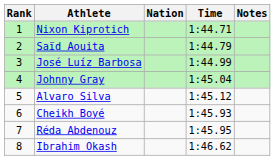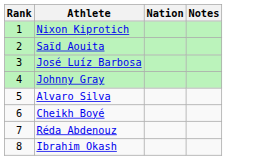- column: Time | 1:44.71 | 1:44.79 | 1:44.99 | 1:45.04 | 1:45.12 | 1:45.93 | 1:45.95 | 1:46.62
